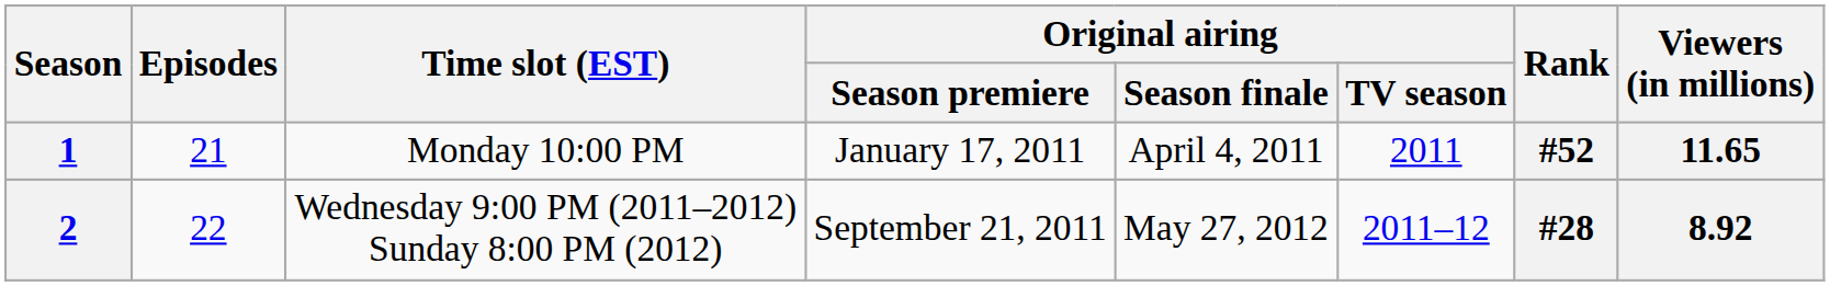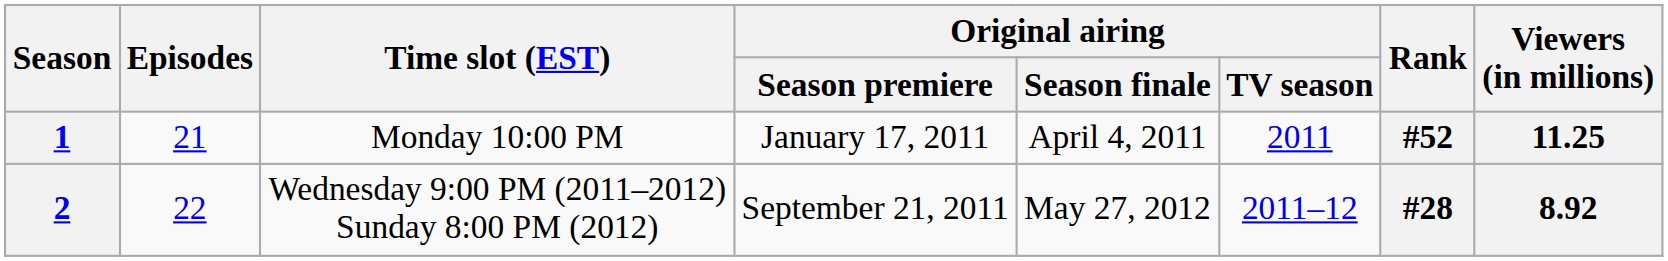1 | Viewers (in millions): 11.65 -> 11.25
